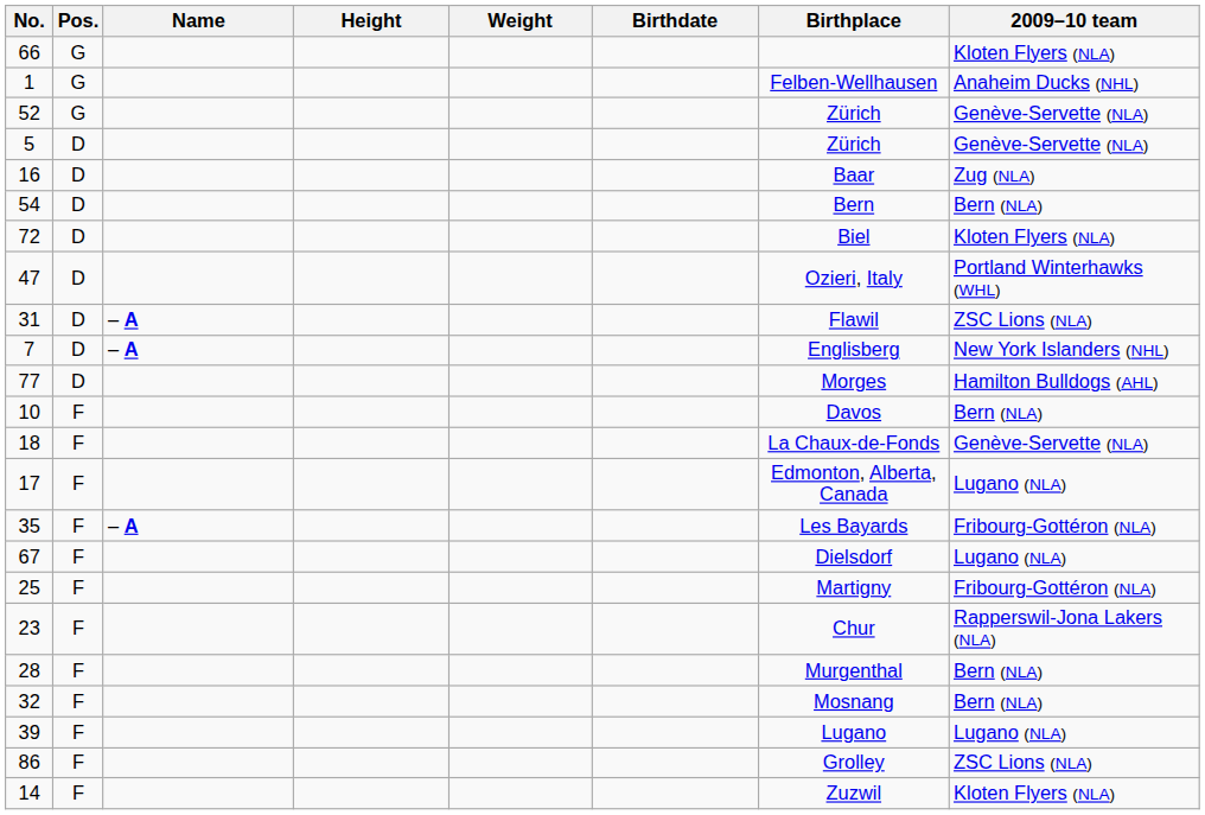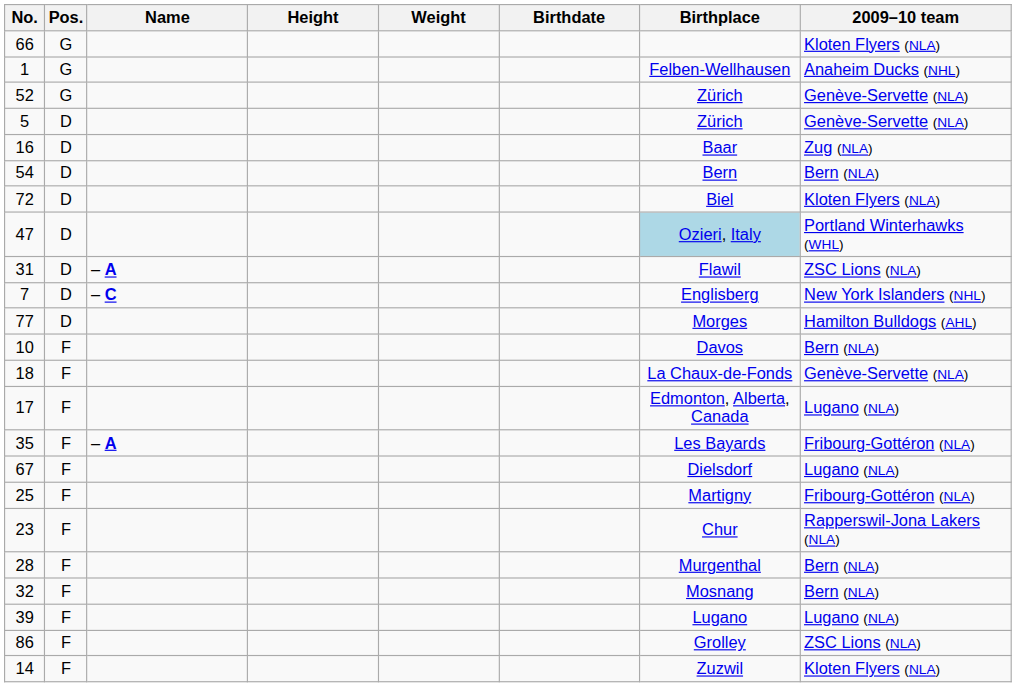47 | Birthplace: no background -> lightblue background
7 | Name: – A -> – C
